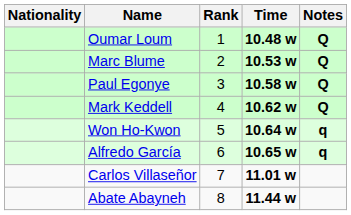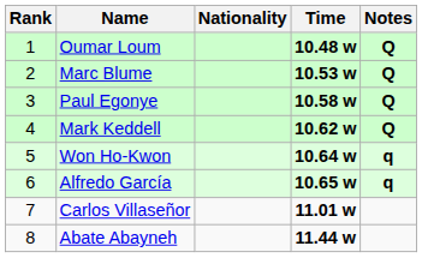columns swapped: Rank <-> Nationality
